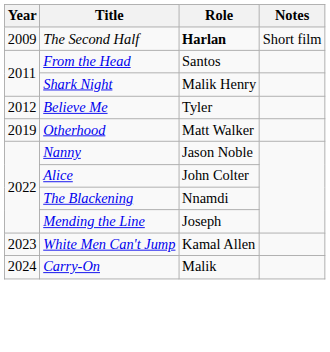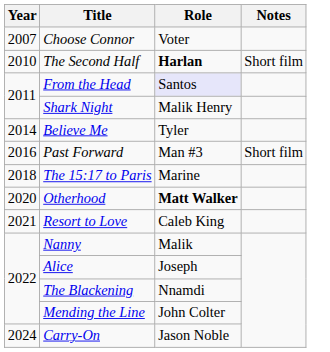+ row: 2007 | Choose Connor | Voter
The Second Half | Year: 2009 -> 2010
From the Head | Role: no background -> lavender background
Believe Me | Year: 2012 -> 2014
+ row: 2016 | Past Forward | Man #3 | Short film
+ row: 2018 | The 15:17 to Paris | Marine
Otherhood | Year: 2019 -> 2020
Otherhood | Role: normal -> bold
+ row: 2021 | Resort to Love | Caleb King
Nanny | Role: Jason Noble -> Malik
Alice | Role: John Colter -> Joseph
Mending the Line | Role: Joseph -> John Colter
- row: 2023 | White Men Can't Jump | Kamal Allen
Carry-On | Role: Malik -> Jason Noble
